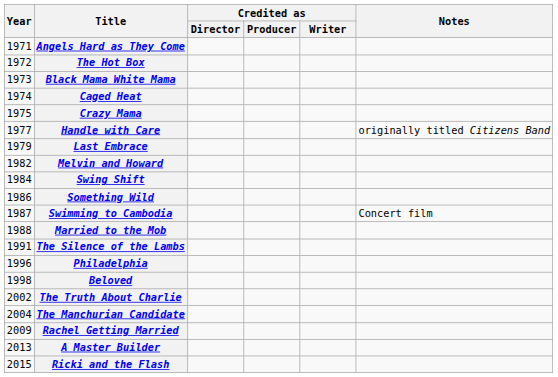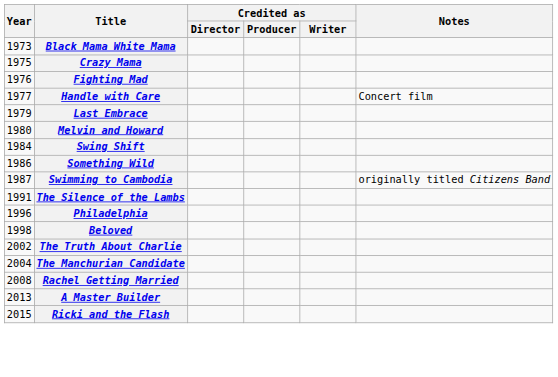- row: 1971 | Angels Hard as They Come
- row: 1972 | The Hot Box
- row: 1974 | Caged Heat
+ row: 1976 | Fighting Mad
Handle with Care | Notes: originally titled Citizens Band -> Concert film
Melvin and Howard | Year: 1982 -> 1980
Swimming to Cambodia | Notes: Concert film -> originally titled Citizens Band
- row: 1988 | Married to the Mob
Rachel Getting Married | Year: 2009 -> 2008
